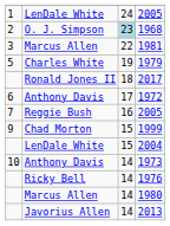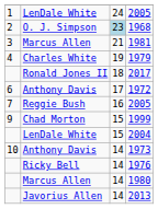1981 | column 3: 22 -> 21
1979 | column 1: 5 -> 4
